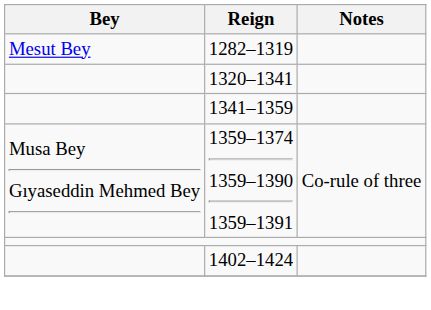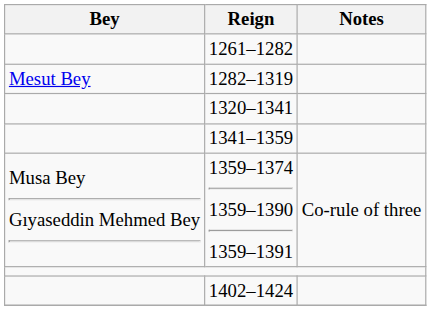+ row: 1261–1282
